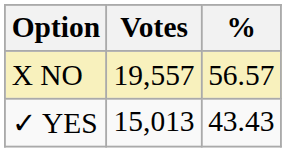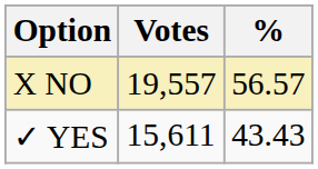✓ YES | Votes: 15,013 -> 15,611
